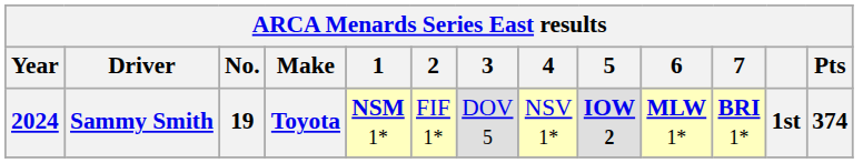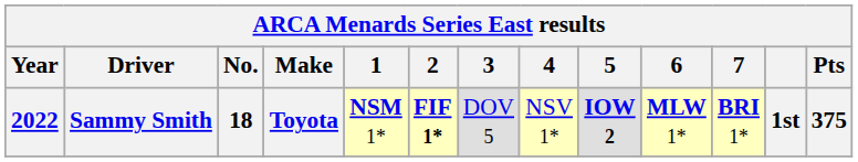Sammy Smith | Year: 2024 -> 2022
Sammy Smith | No.: 19 -> 18
Sammy Smith | 2: normal -> bold
Sammy Smith | Pts: 374 -> 375
